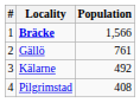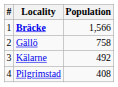Gällö | Population: 761 -> 758
